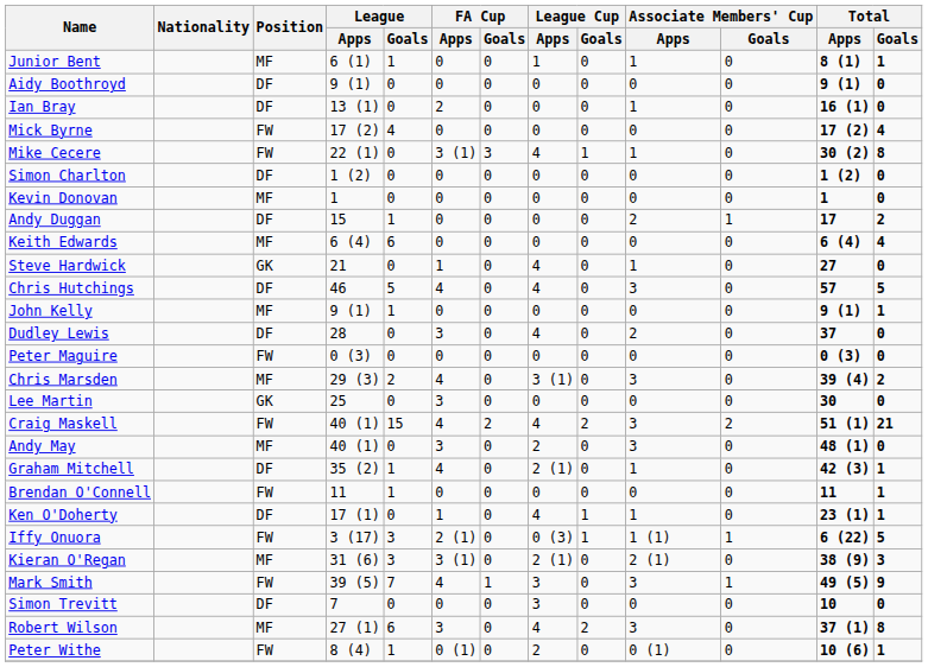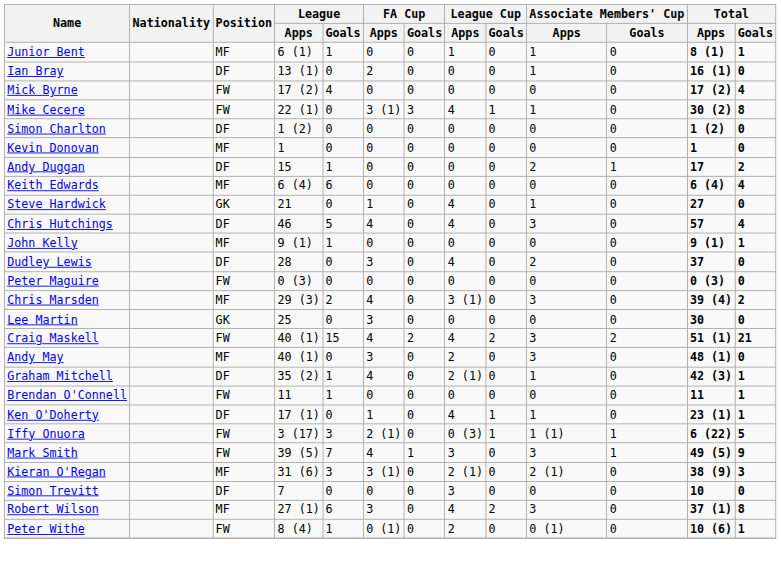- row: Aidy Boothroyd | DF | 9 (1) | 0 | 0 | 0 | 0 | 0 | 0 | 0 | 9 (1) | 0
Chris Hutchings | Total / Goals: 5 -> 4
rows swapped: Kieran O'Regan <-> Mark Smith
